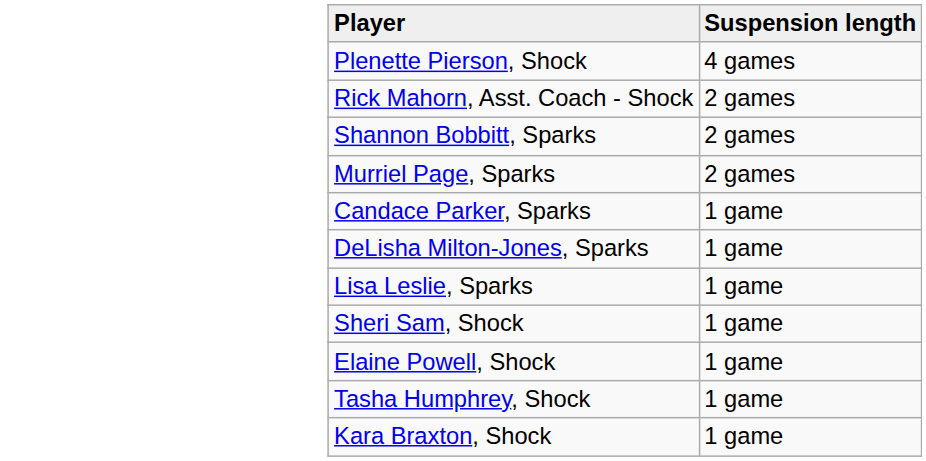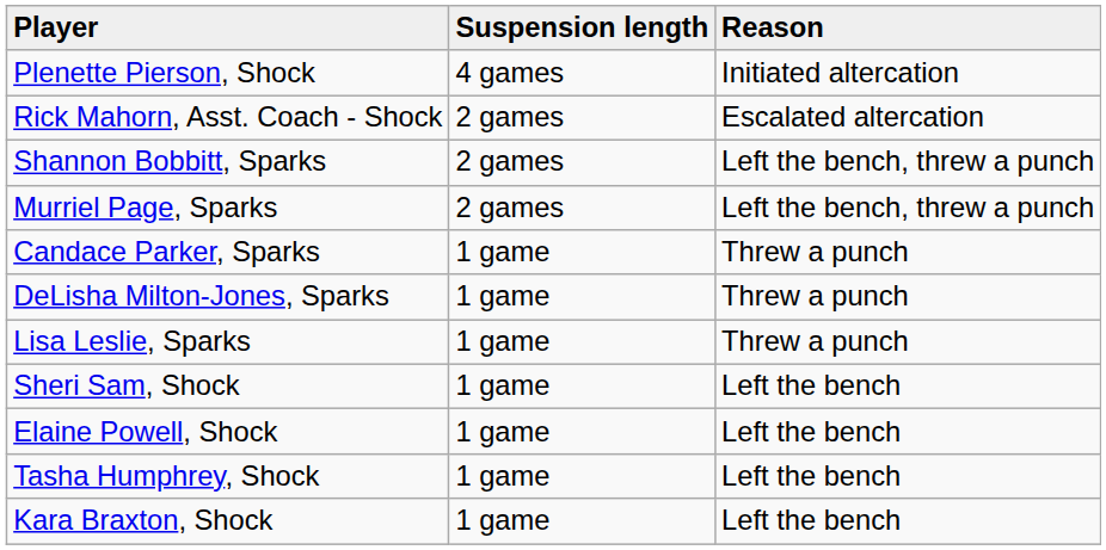+ column: Reason | Initiated altercation | Escalated altercation | Left the bench, threw a punch | Left the bench, threw a punch | Threw a punch | Threw a punch | Threw a punch | Left the bench | Left the bench | Left the bench | Left the bench
